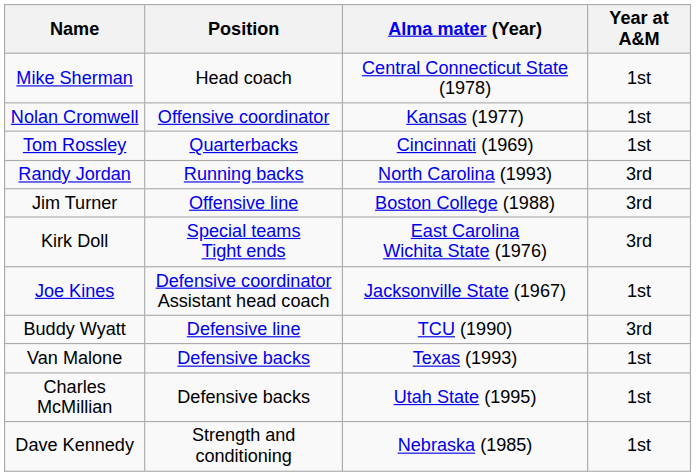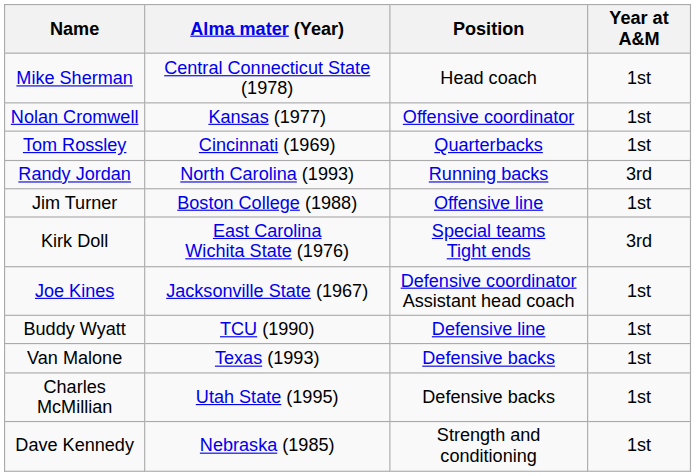columns swapped: Position <-> Alma mater (Year)
Jim Turner | Year at A&M: 3rd -> 1st
Buddy Wyatt | Year at A&M: 3rd -> 1st
